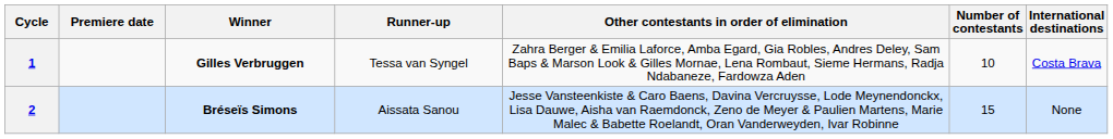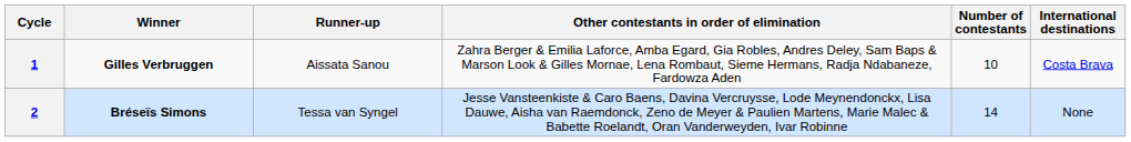- column: Premiere date
1 | Runner-up: Tessa van Syngel -> Aissata Sanou
2 | Runner-up: Aissata Sanou -> Tessa van Syngel
2 | Number of contestants: 15 -> 14
